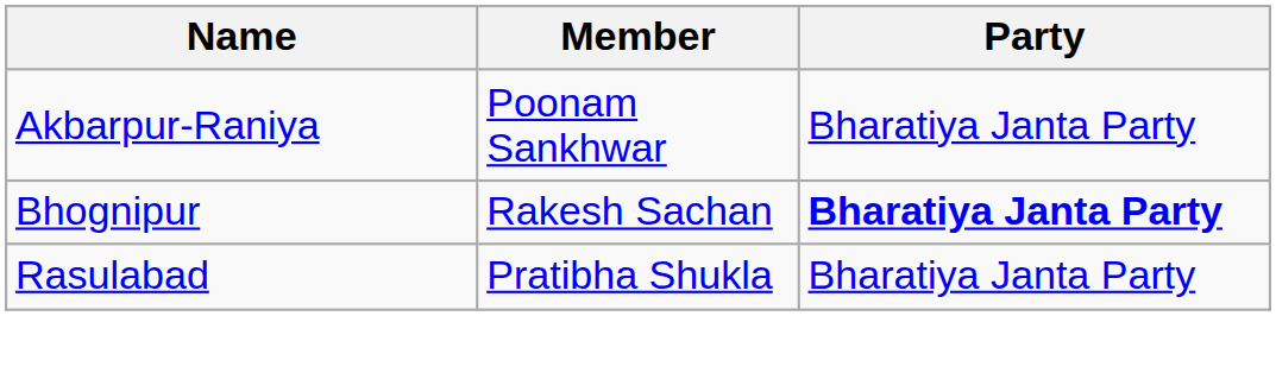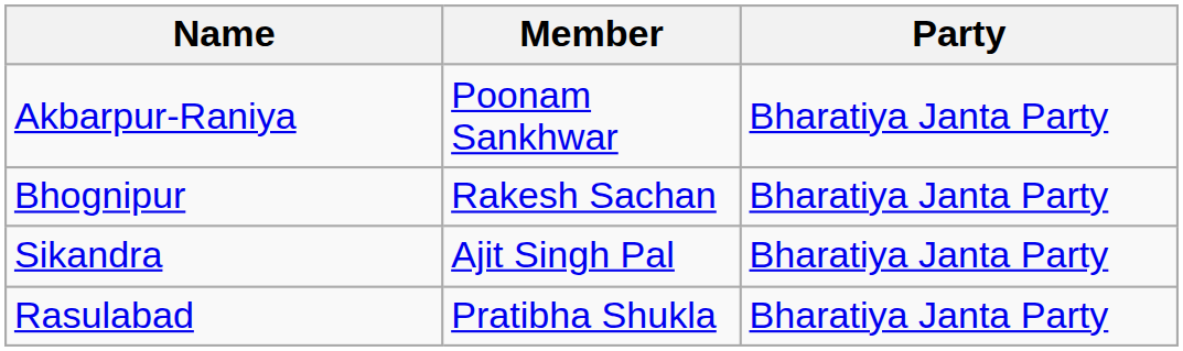Bhognipur | Party: bold -> normal
+ row: Sikandra | Ajit Singh Pal | Bharatiya Janta Party
